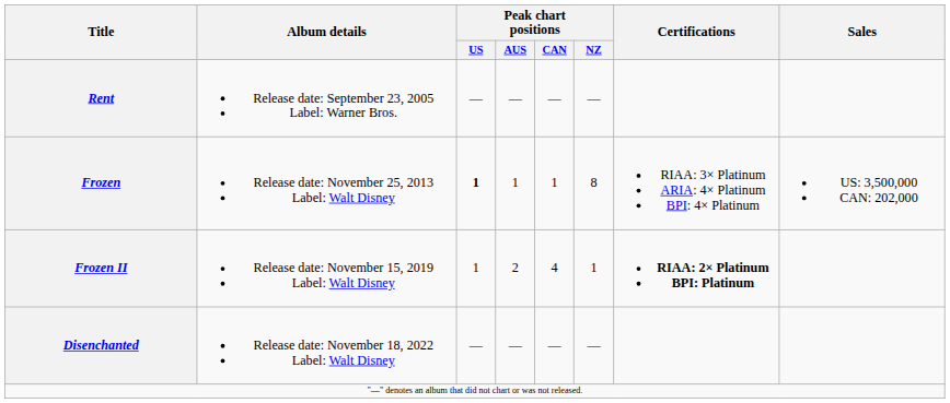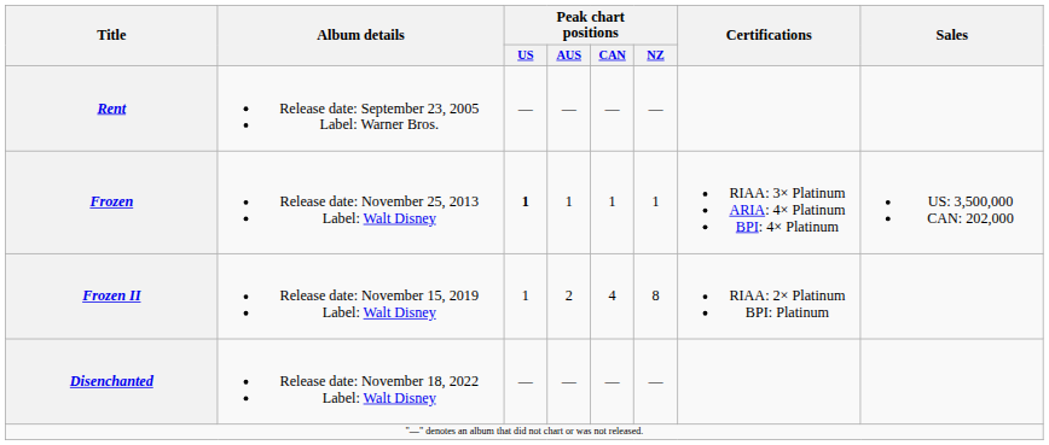Frozen | Peak chart positions / NZ: 8 -> 1
Frozen II | Peak chart positions / NZ: 1 -> 8
Frozen II | Certifications: bold -> normal
